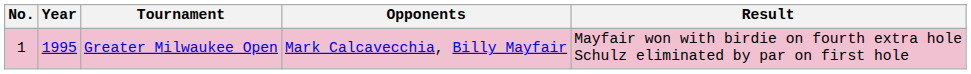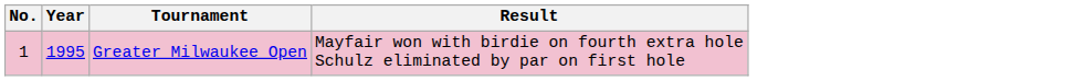- column: Opponents | Mark Calcavecchia, Billy Mayfair
